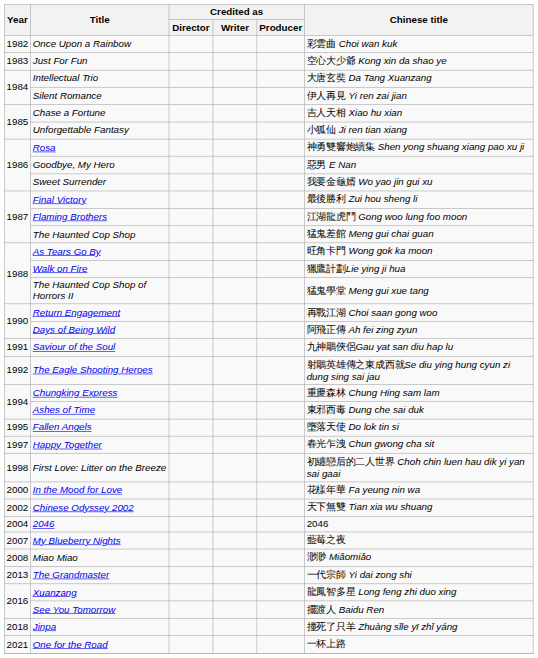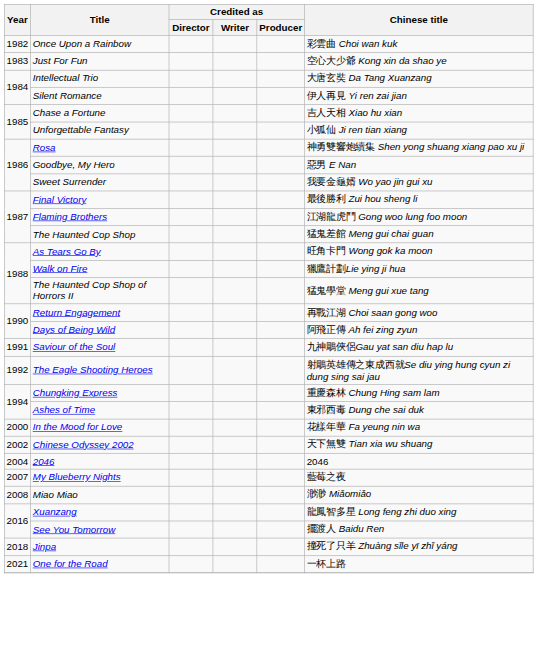- row: 1995 | Fallen Angels | 墮落天使 Do lok tin si
- row: 1997 | Happy Together | 春光乍洩 Chun gwong cha sit
- row: 1998 | First Love: Litter on the Breeze | 初纏戀后的二人世界 Choh chin luen hau dik yi yan sai gaai
- row: 2013 | The Grandmaster | 一代宗師 Yi dai zong shi
